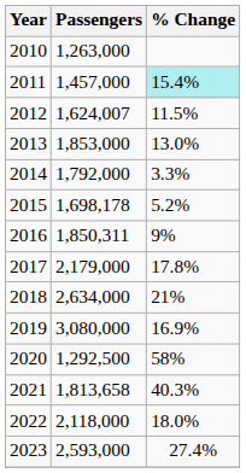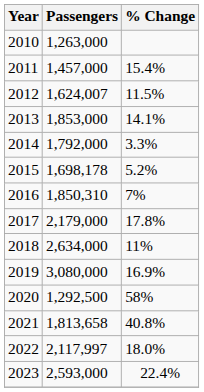2011 | % Change: paleturquoise background -> no background
2013 | % Change: 13.0% -> 14.1%
2016 | Passengers: 1,850,311 -> 1,850,310
2016 | % Change: 9% -> 7%
2018 | % Change: 21% -> 11%
2021 | % Change: 40.3% -> 40.8%
2022 | Passengers: 2,118,000 -> 2,117,997
2023 | % Change: 27.4% -> 22.4%
